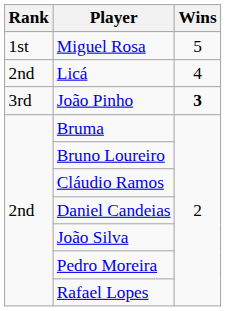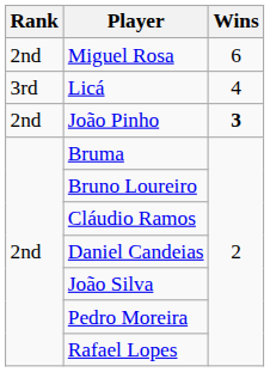Miguel Rosa | Rank: 1st -> 2nd
Miguel Rosa | Wins: 5 -> 6
Licá | Rank: 2nd -> 3rd
João Pinho | Rank: 3rd -> 2nd
